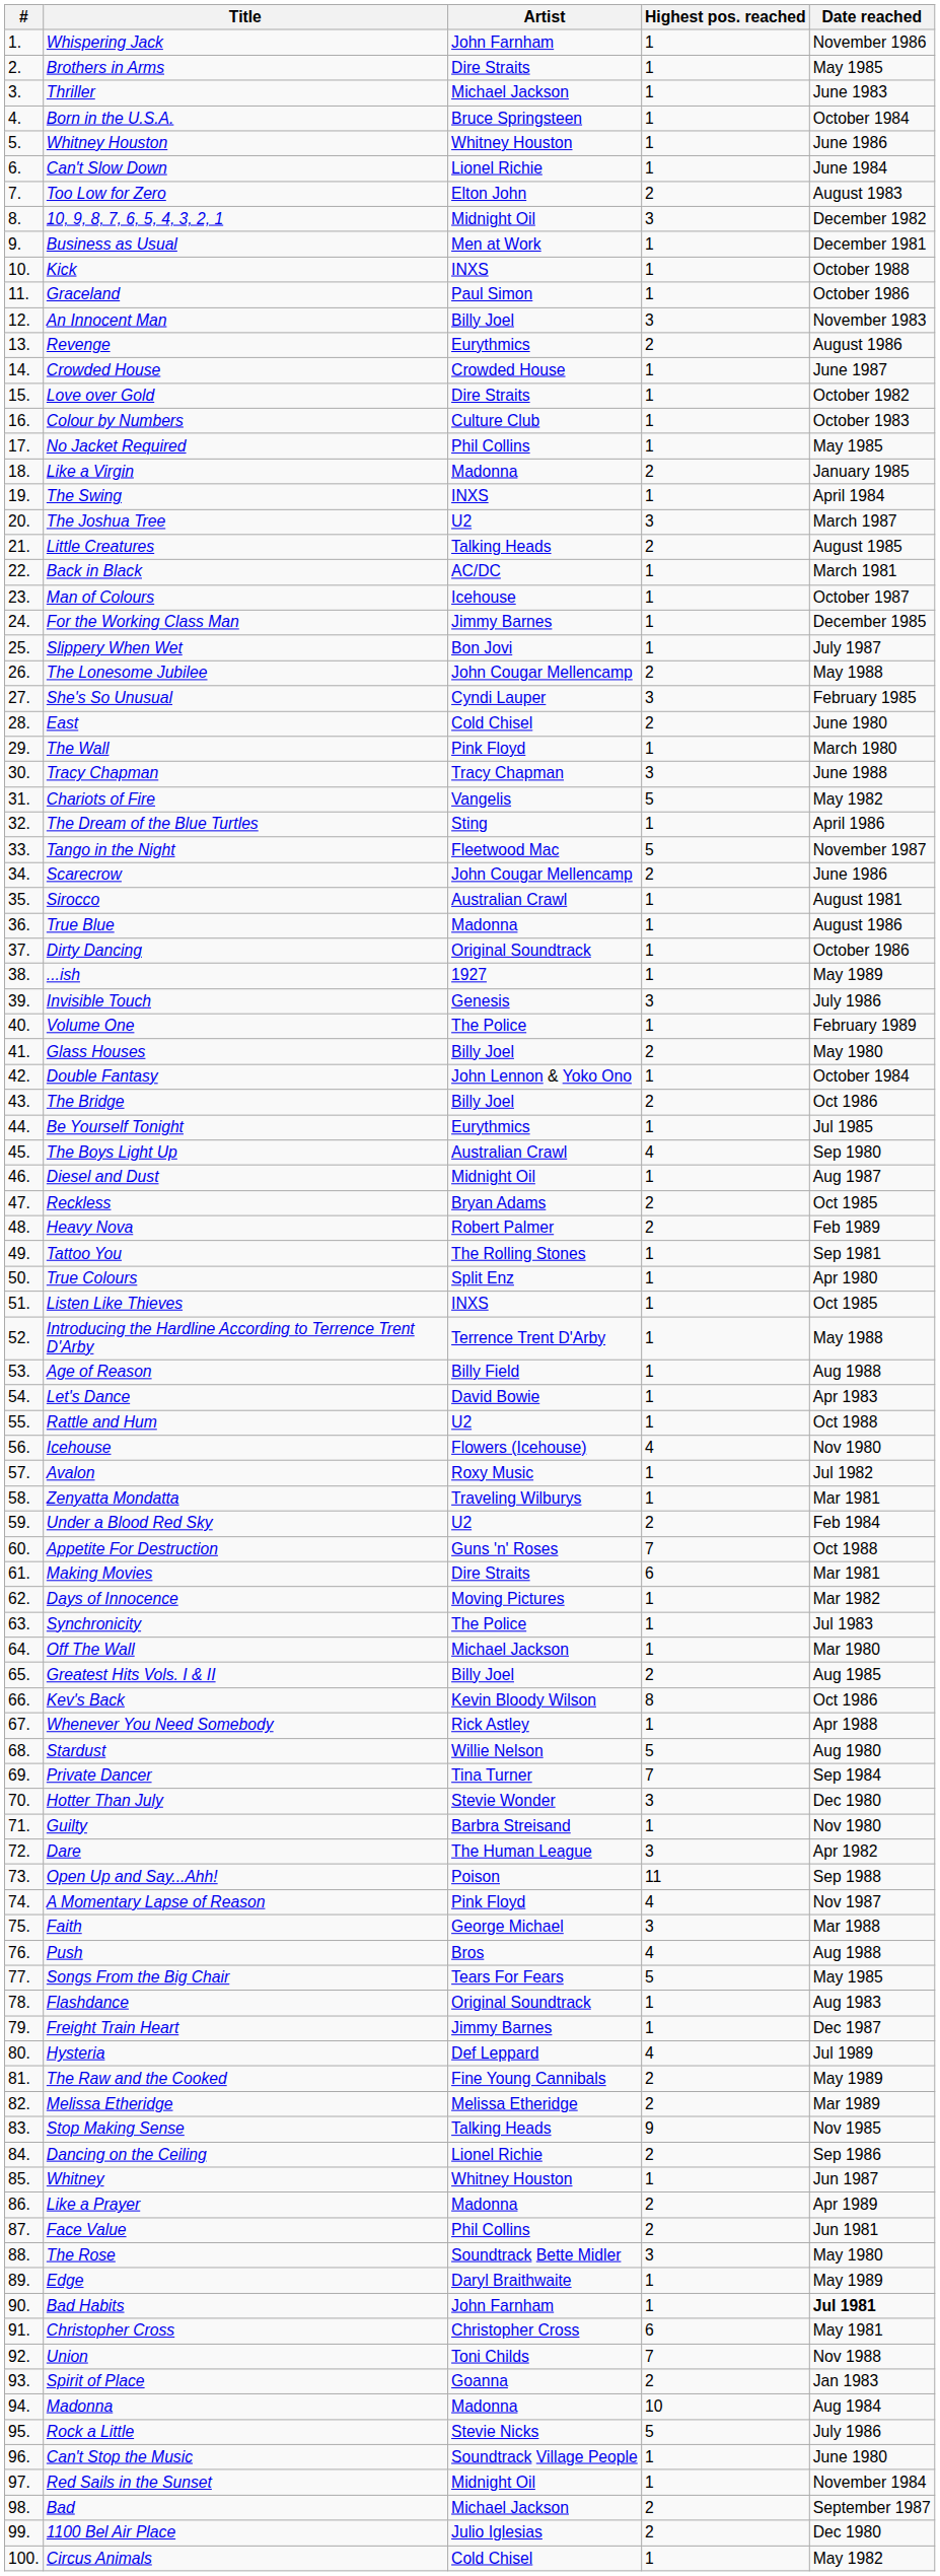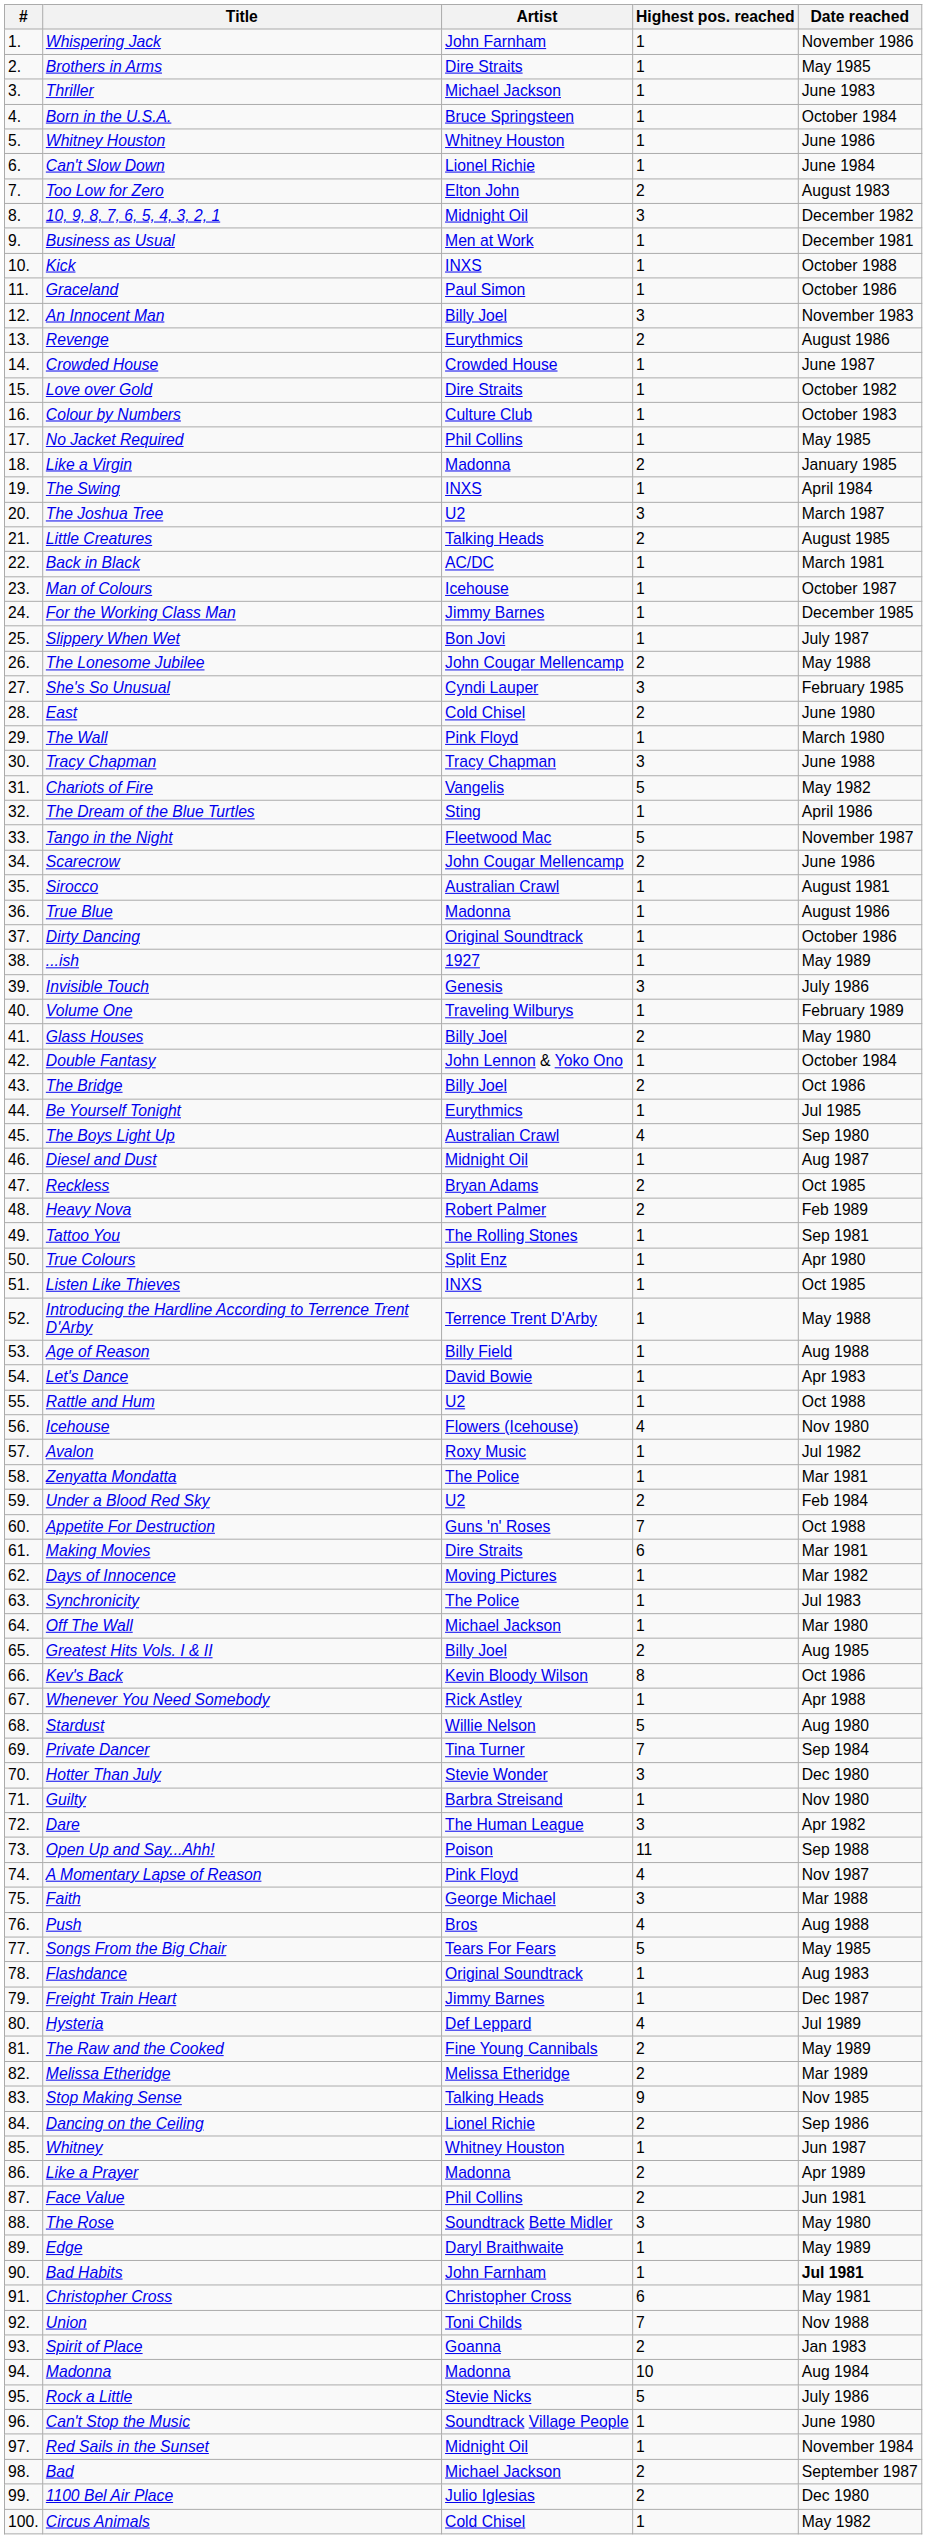Volume One | Artist: The Police -> Traveling Wilburys
Zenyatta Mondatta | Artist: Traveling Wilburys -> The Police
